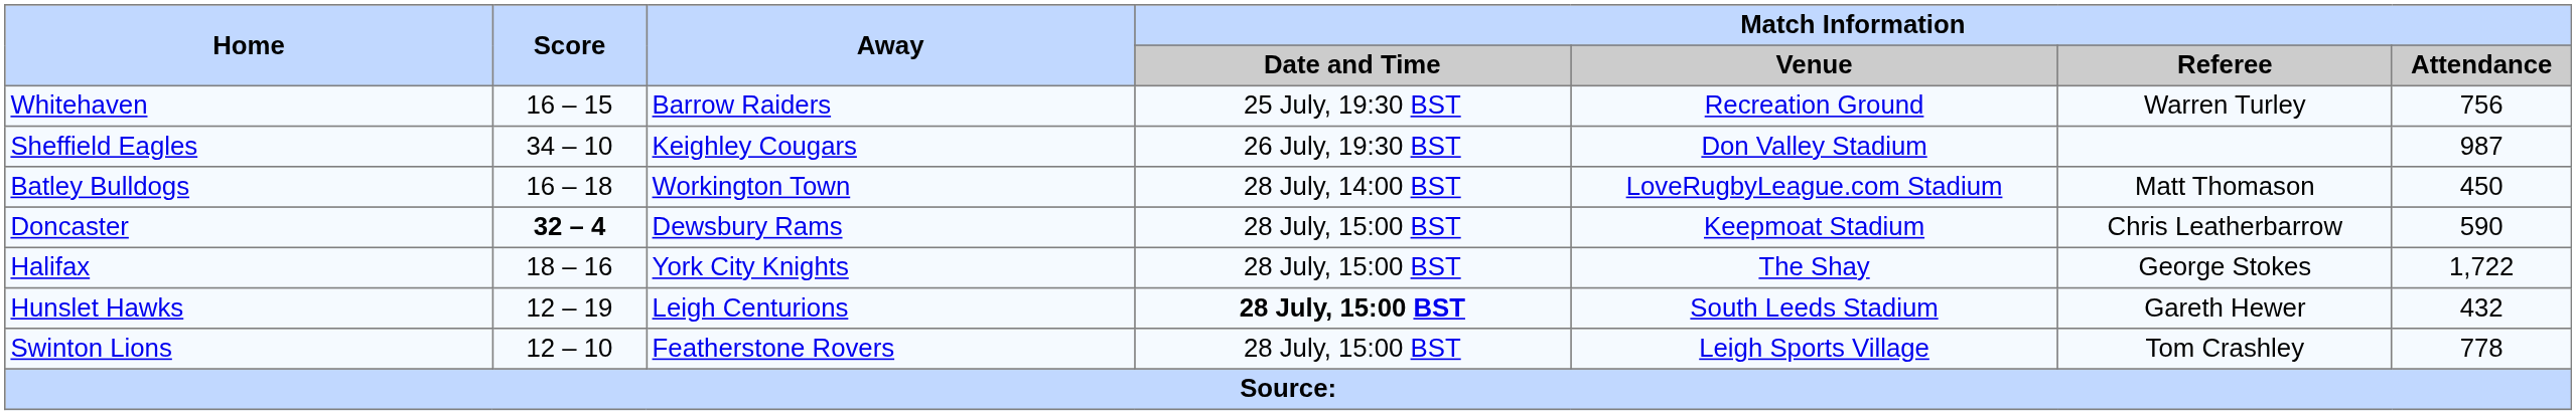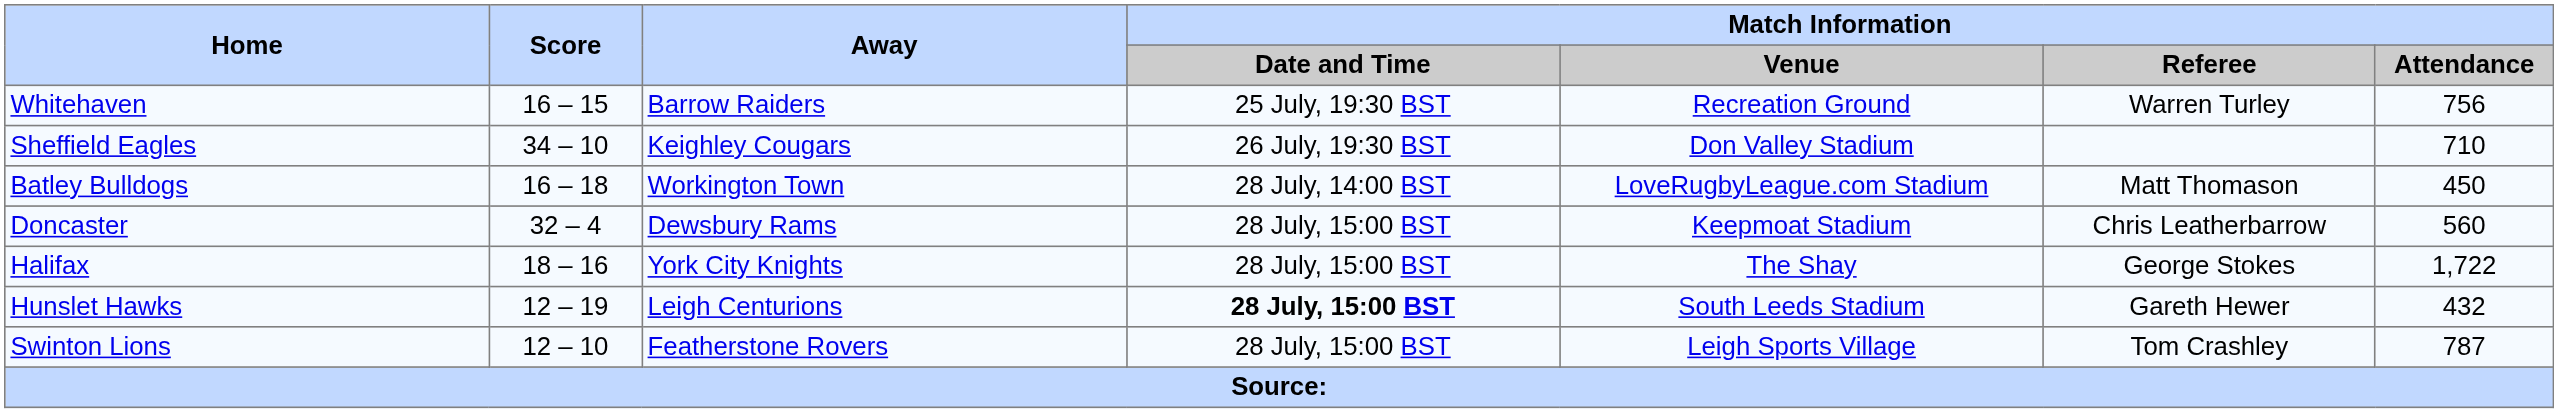Sheffield Eagles | Match Information / Attendance: 987 -> 710
Doncaster | Score: bold -> normal
Doncaster | Match Information / Attendance: 590 -> 560
Swinton Lions | Match Information / Attendance: 778 -> 787
